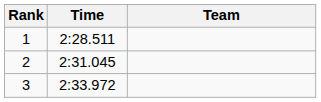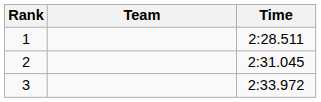columns swapped: Team <-> Time
